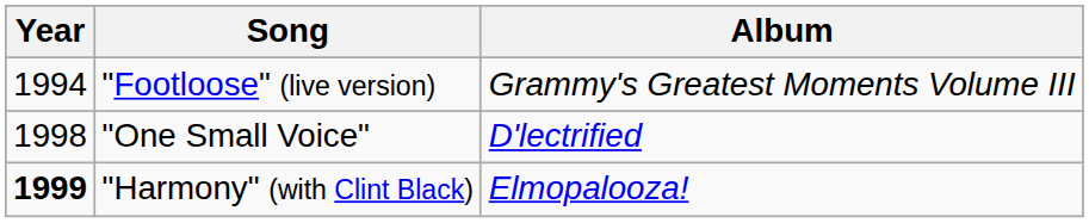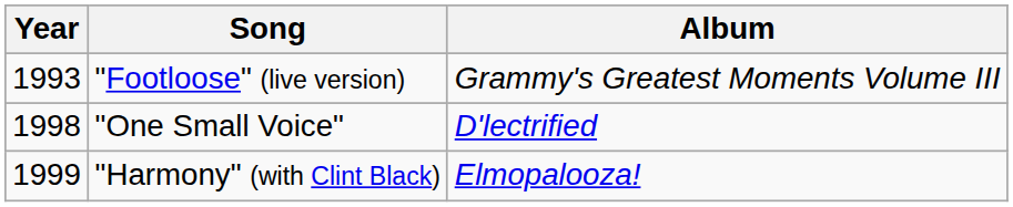"Footloose" (live version) | Year: 1994 -> 1993
"Harmony" (with Clint Black) | Year: bold -> normal
